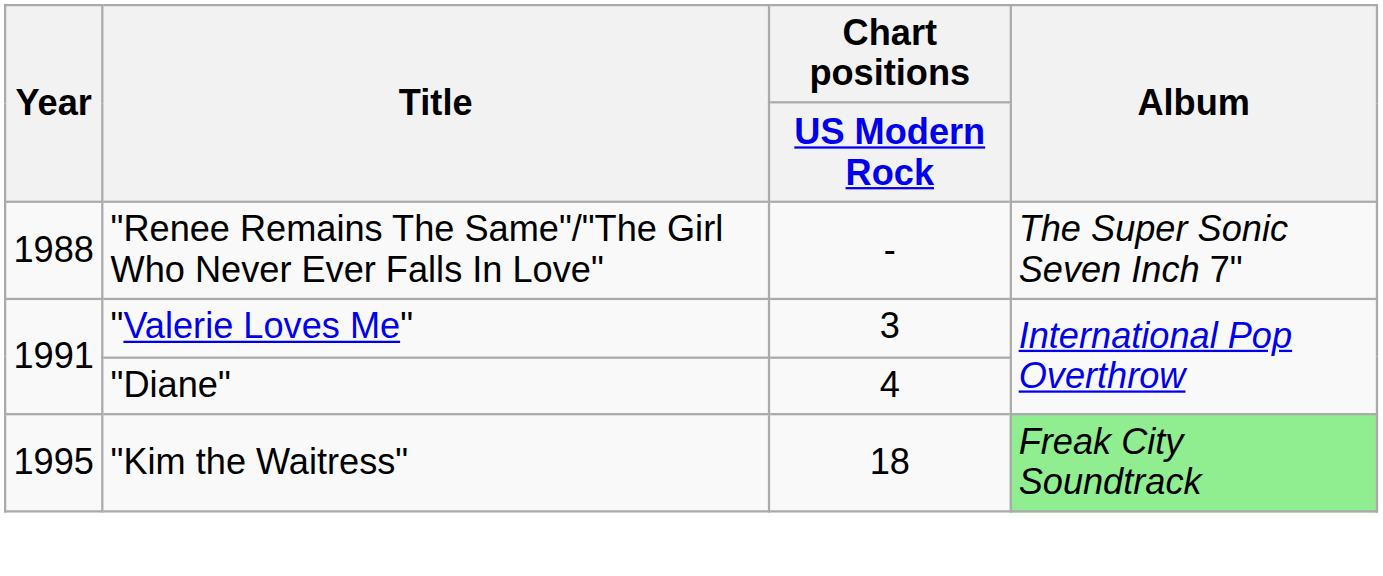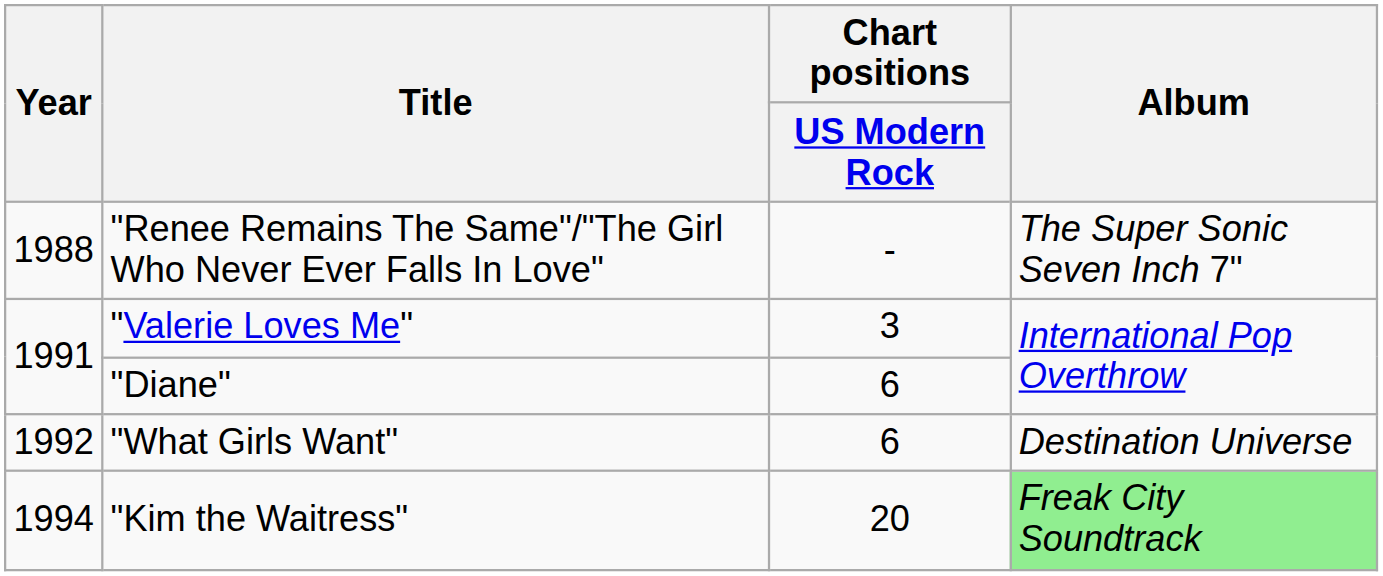"Diane" | Chart positions / US Modern Rock: 4 -> 6
+ row: 1992 | "What Girls Want" | 6 | Destination Universe
"Kim the Waitress" | Year: 1995 -> 1994
"Kim the Waitress" | Chart positions / US Modern Rock: 18 -> 20
